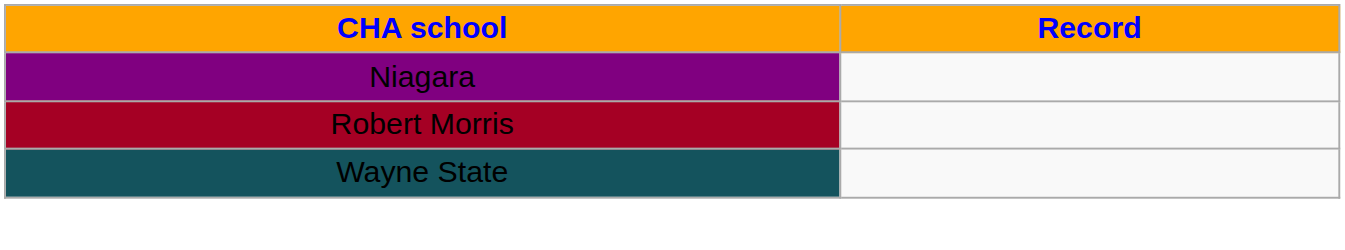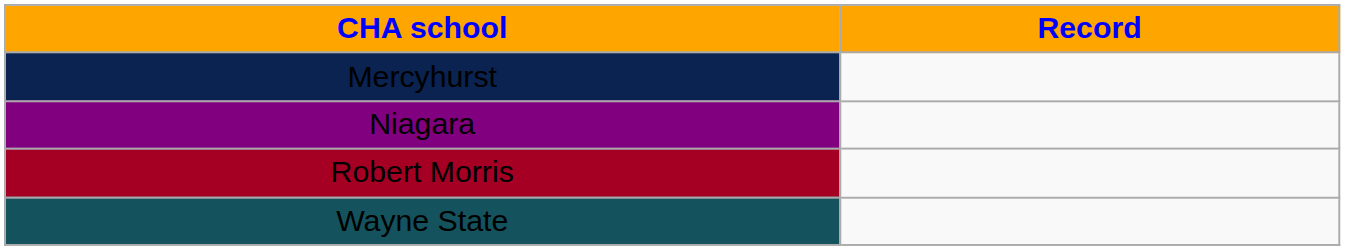+ row: Mercyhurst
